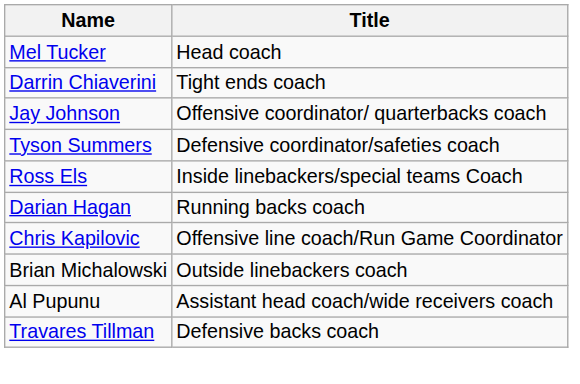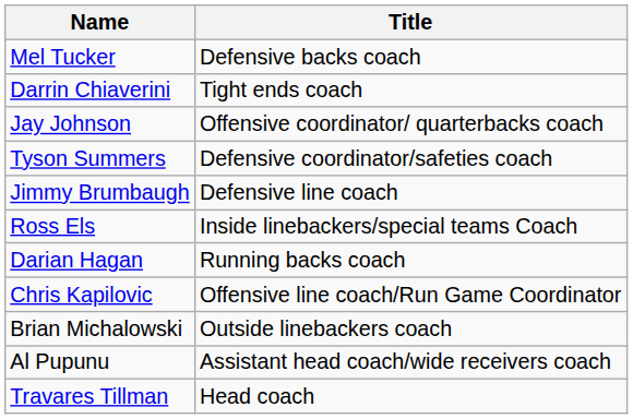Mel Tucker | Title: Head coach -> Defensive backs coach
+ row: Jimmy Brumbaugh | Defensive line coach
Travares Tillman | Title: Defensive backs coach -> Head coach
